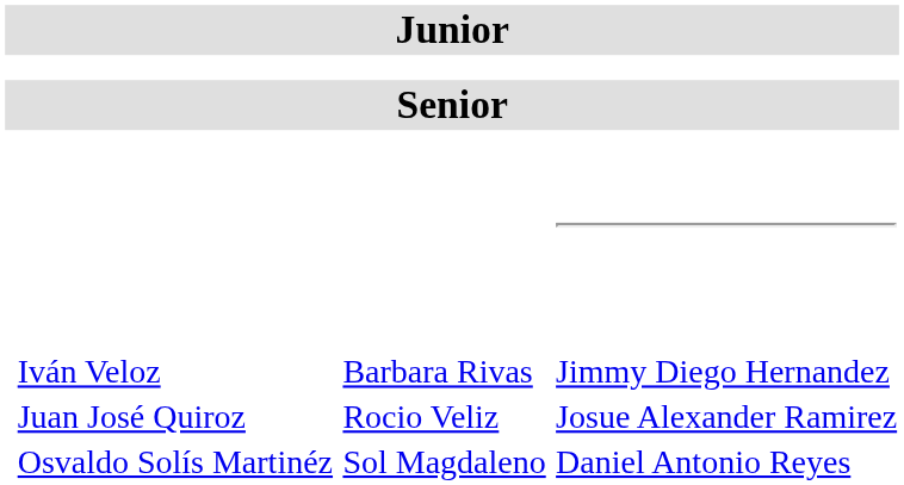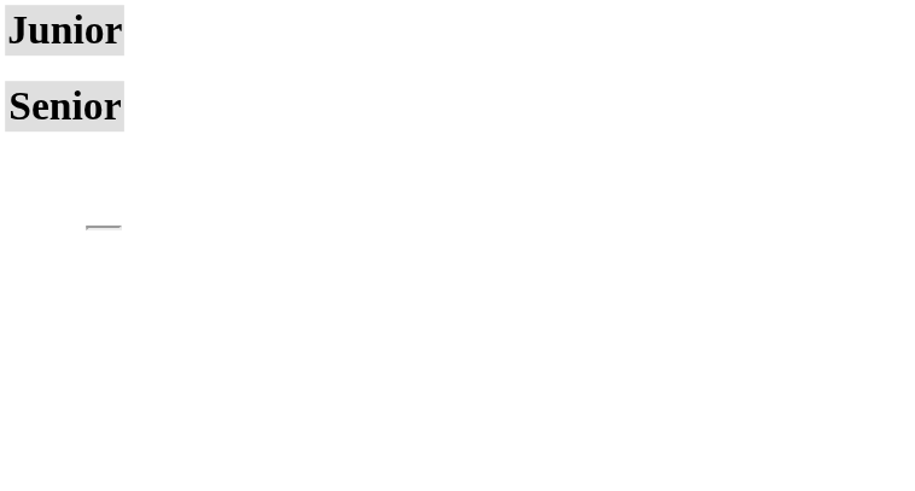- row: Iván Veloz Juan José Quiroz Osvaldo Solís Martinéz | Barbara Rivas Rocio Veliz Sol Magdaleno | Jimmy Diego Hernandez Josue Alexander Ramirez Daniel Antonio Reyes
